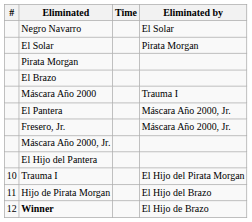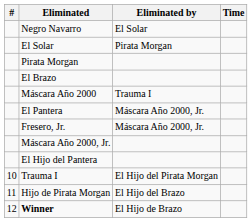columns swapped: Eliminated by <-> Time
